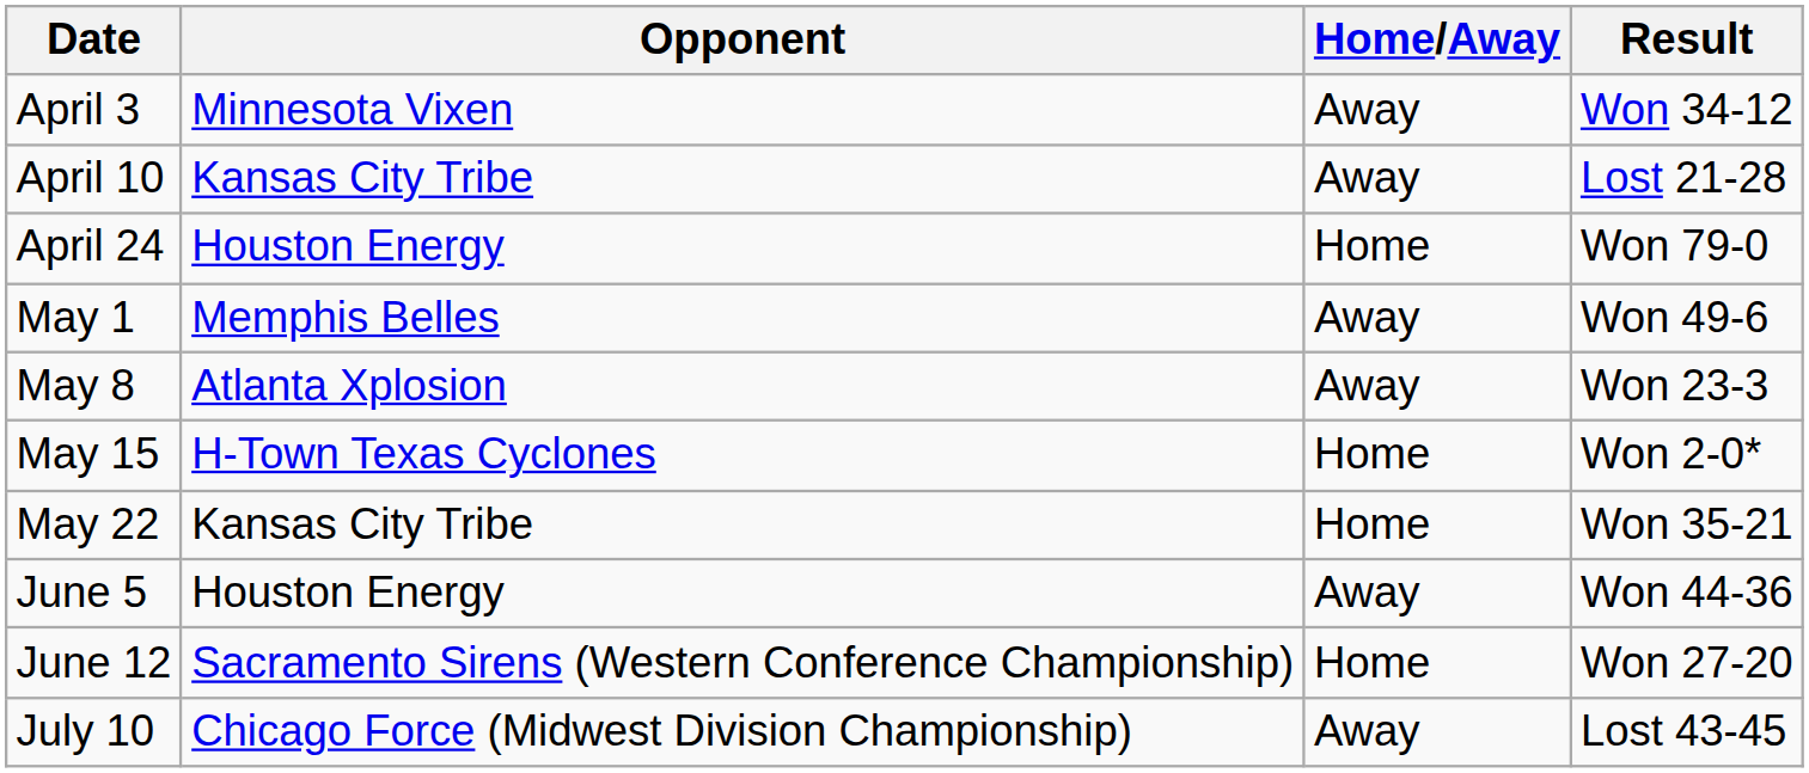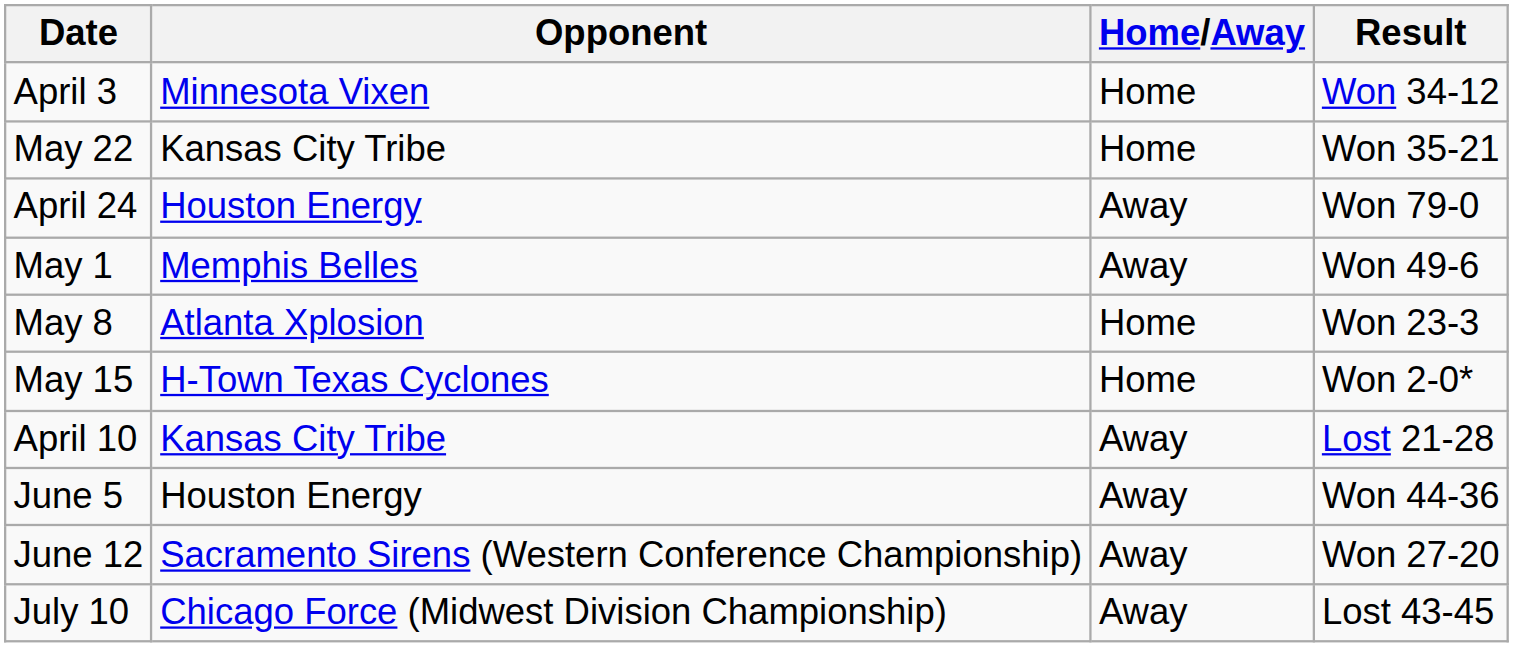April 3 | Home/Away: Away -> Home
rows swapped: April 10 <-> May 22
April 24 | Home/Away: Home -> Away
May 8 | Home/Away: Away -> Home
June 12 | Home/Away: Home -> Away
